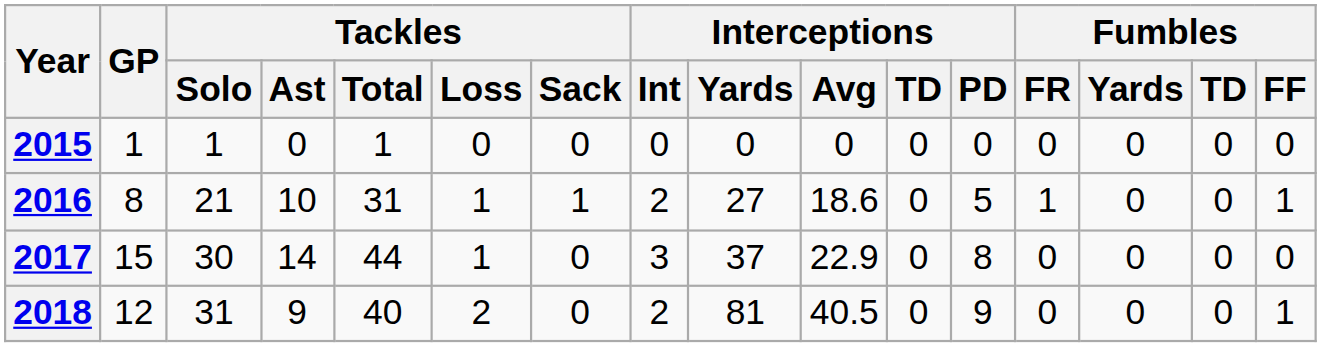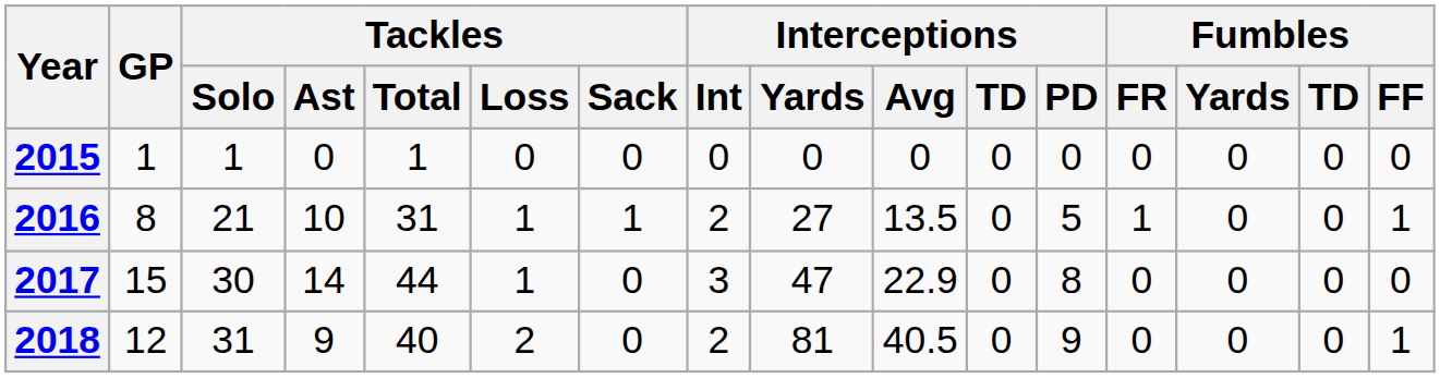2016 | Interceptions / Avg: 18.6 -> 13.5
2017 | Interceptions / Yards: 37 -> 47
